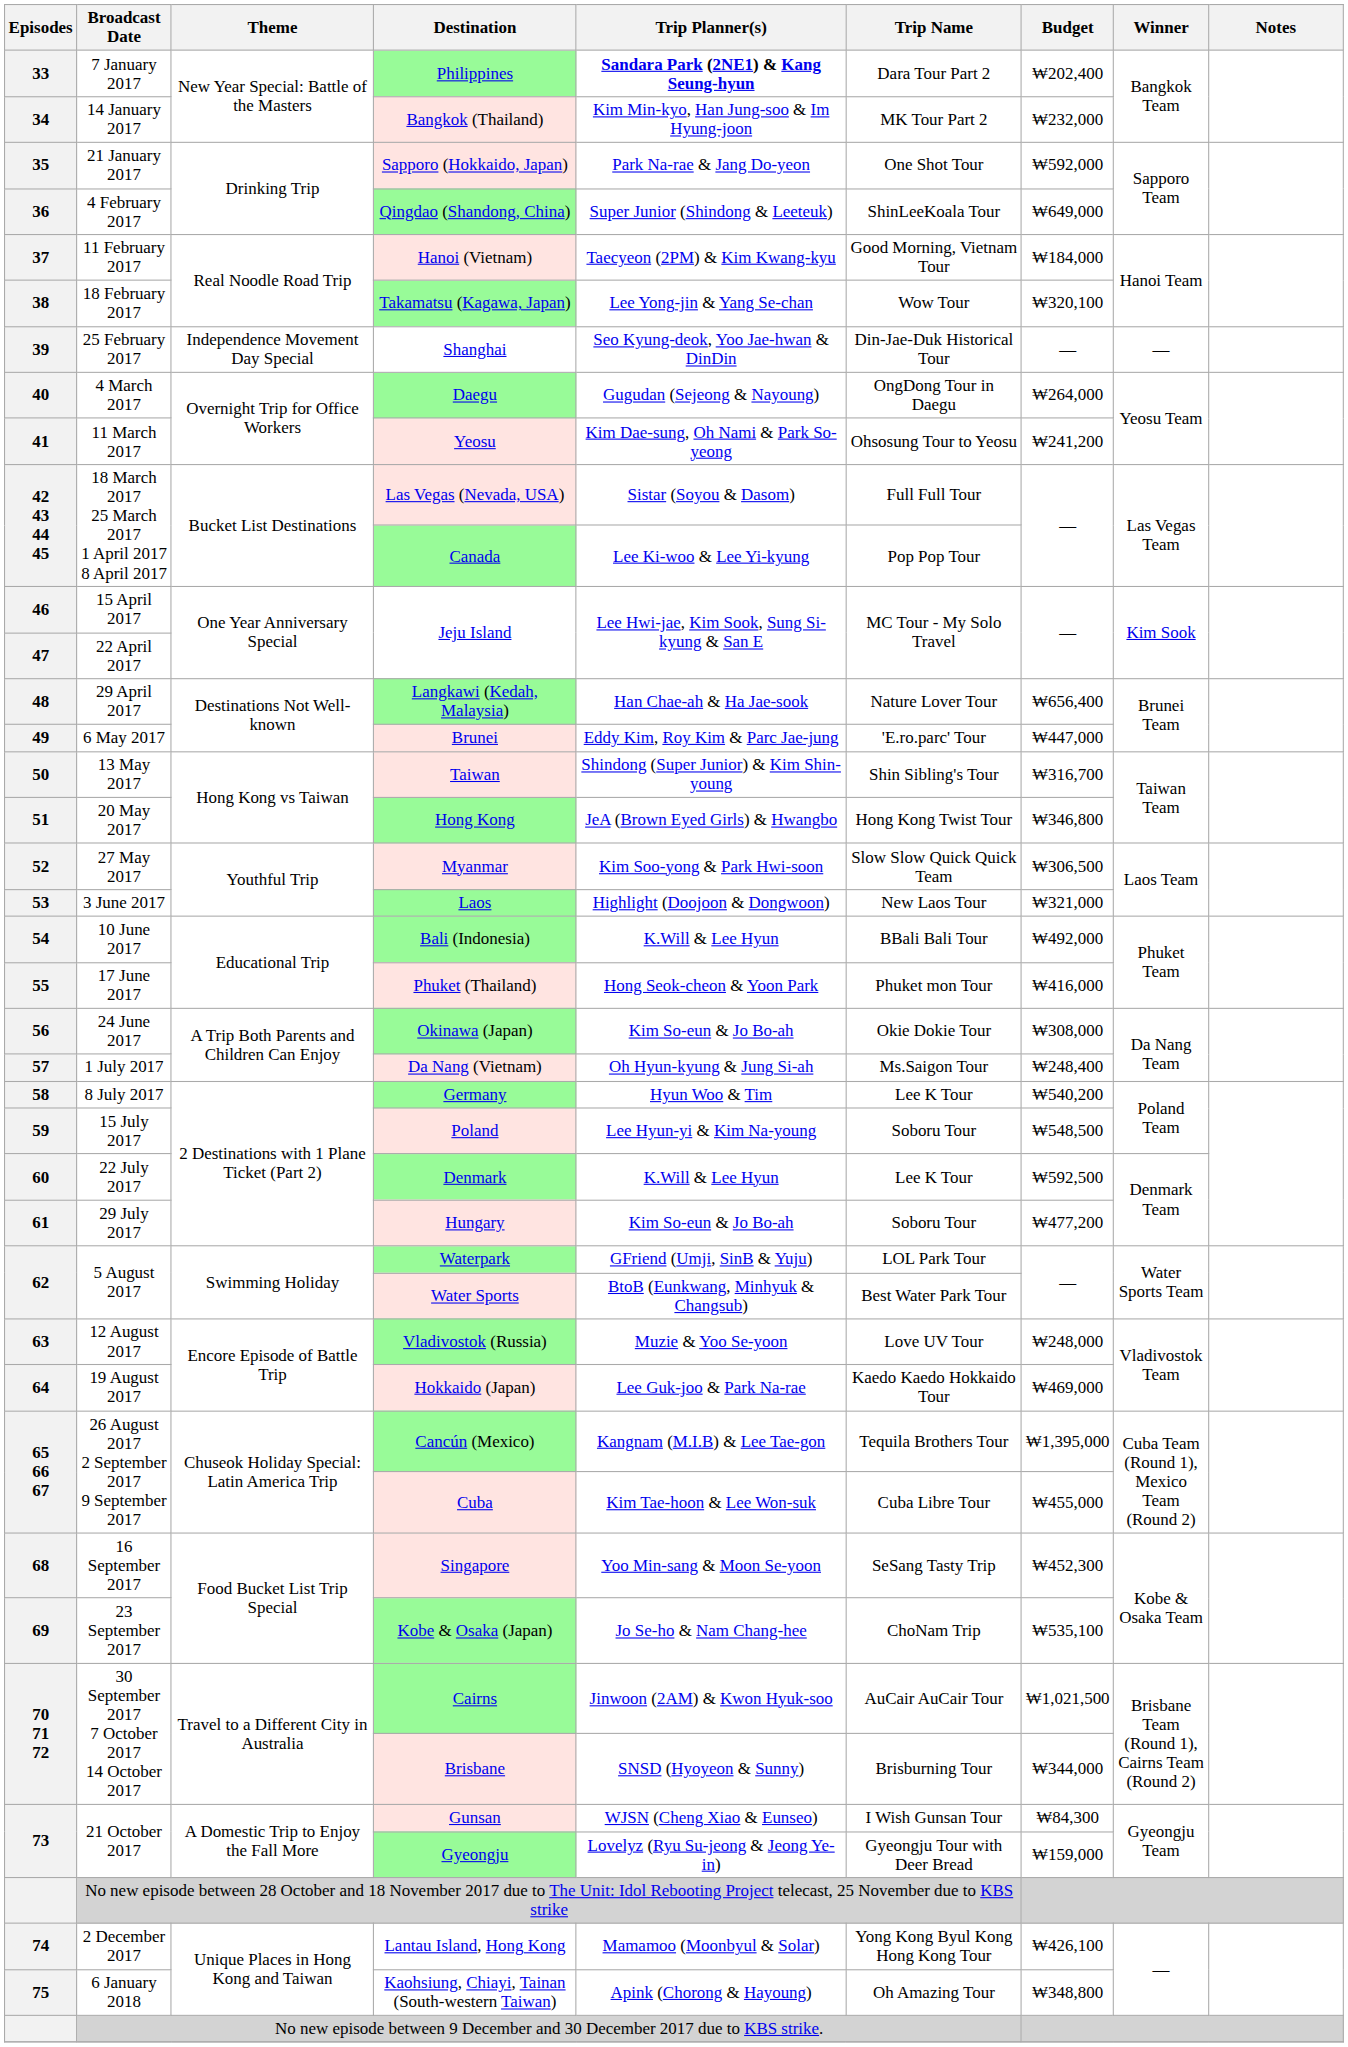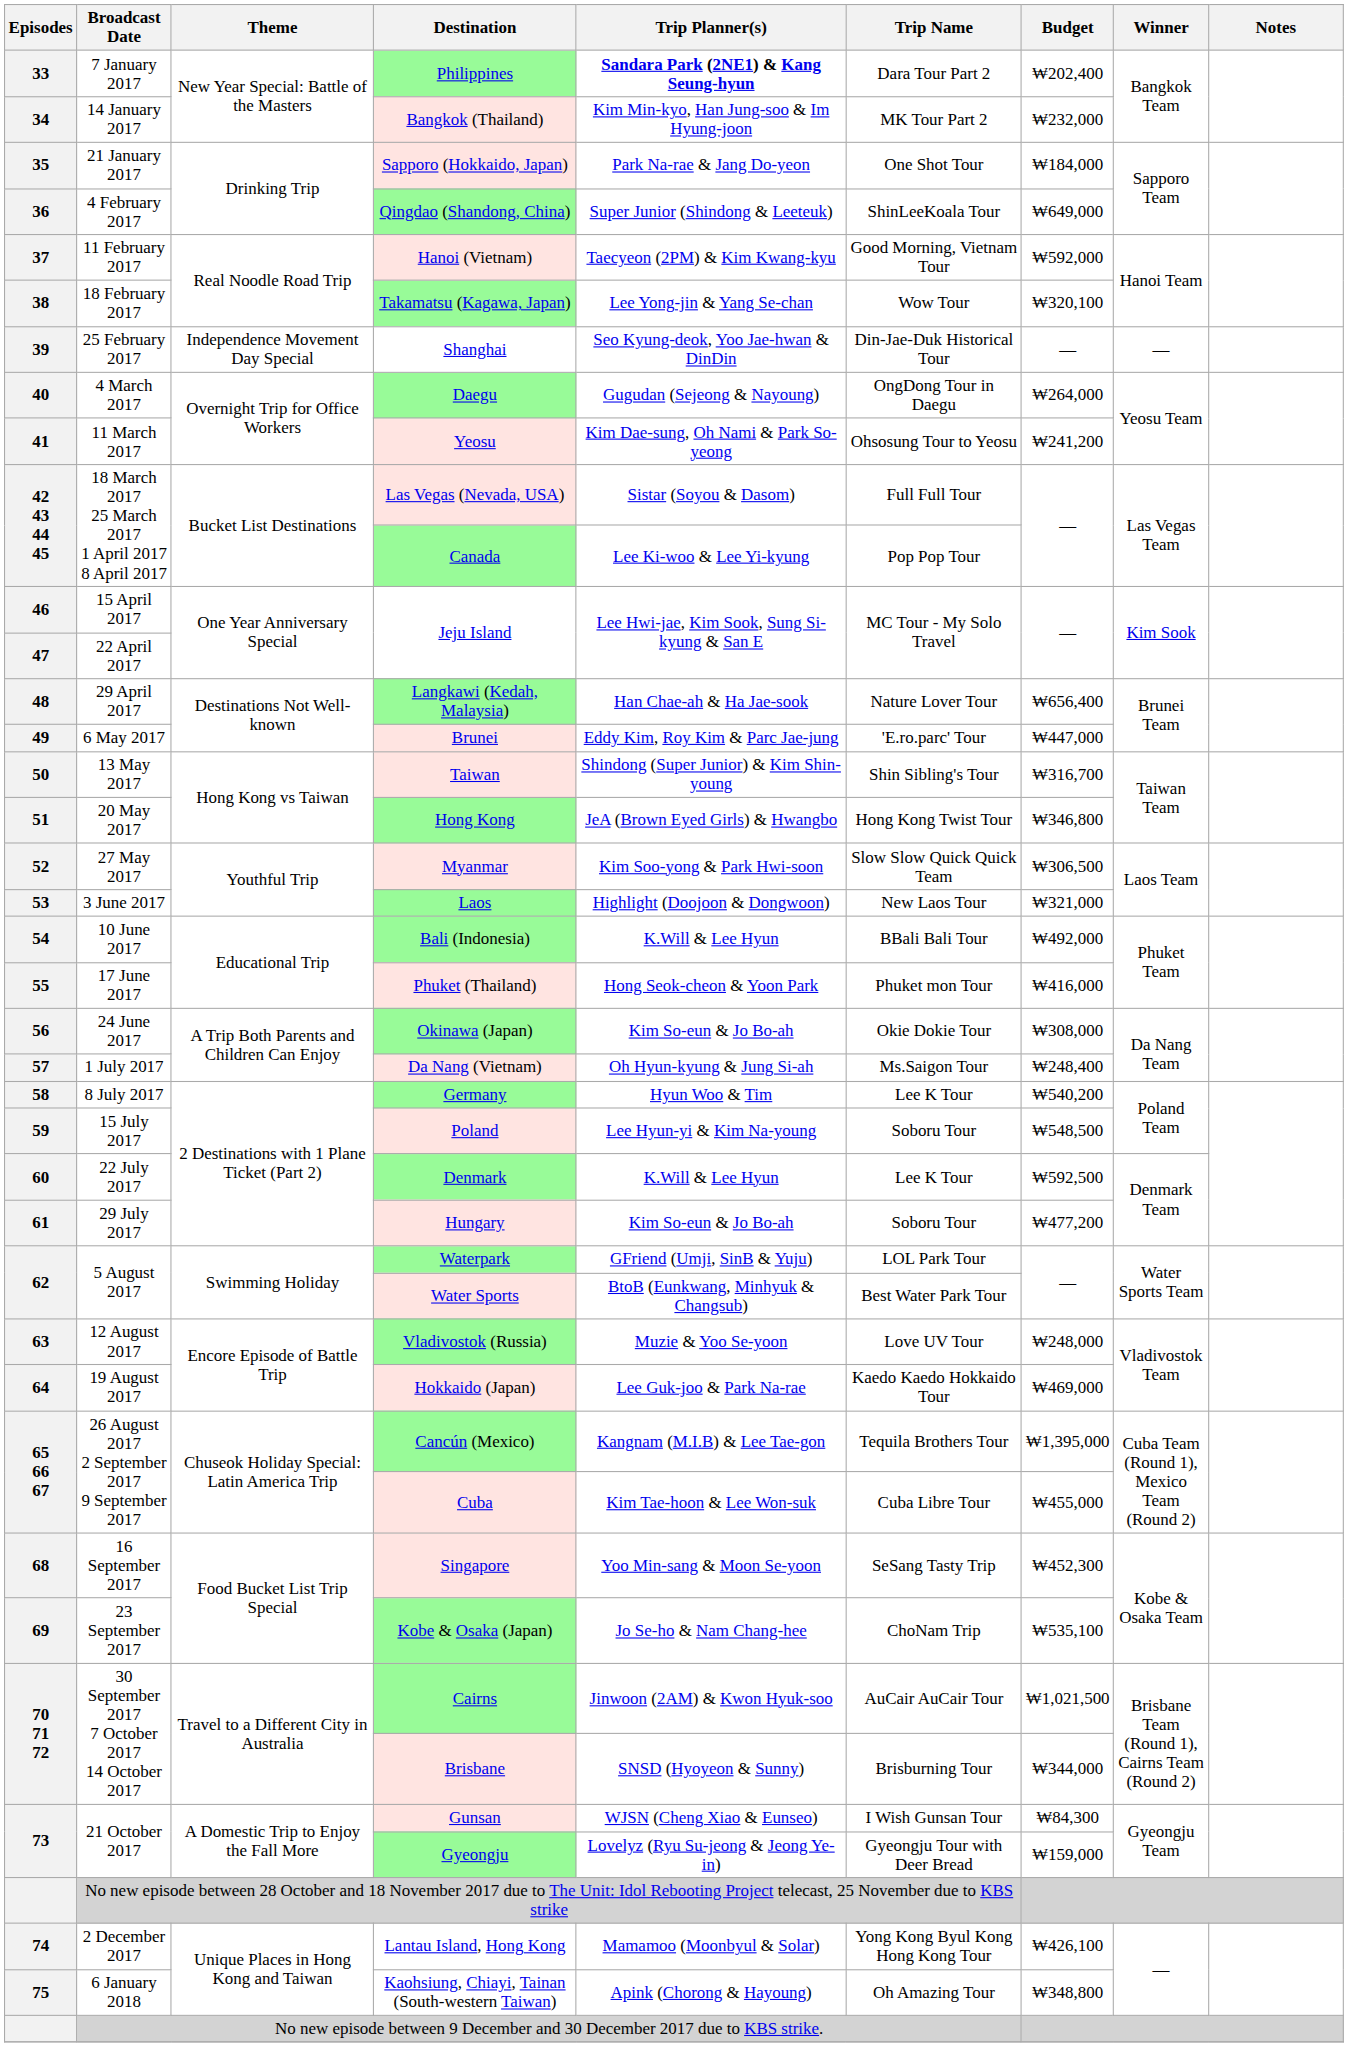Sapporo (Hokkaido, Japan) | Budget: ₩592,000 -> ₩184,000
Hanoi (Vietnam) | Budget: ₩184,000 -> ₩592,000
